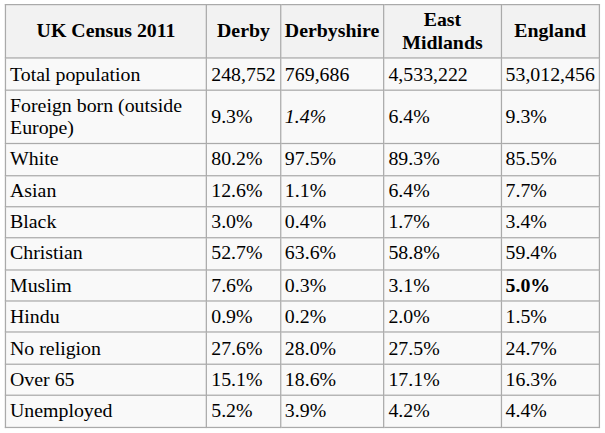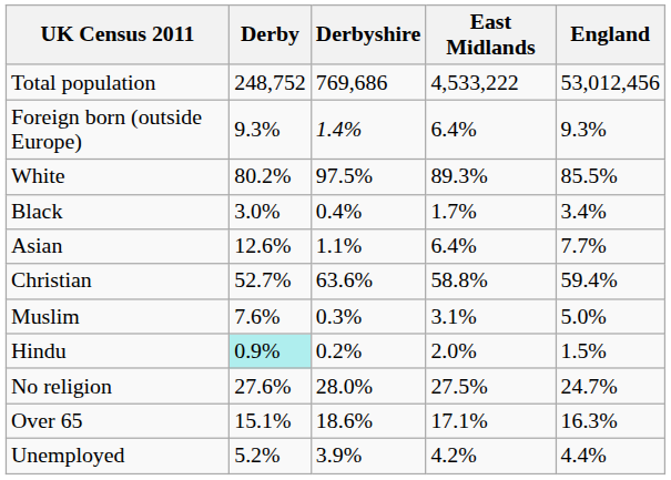rows swapped: Asian <-> Black
Muslim | England: bold -> normal
Hindu | Derby: no background -> paleturquoise background
